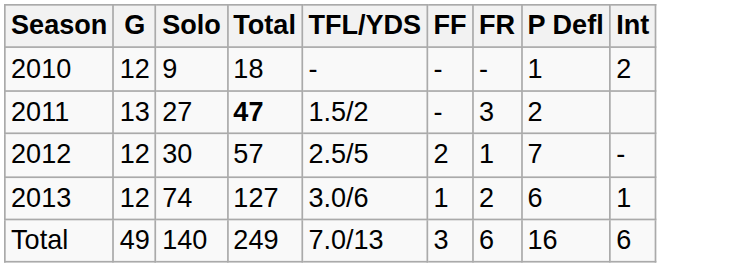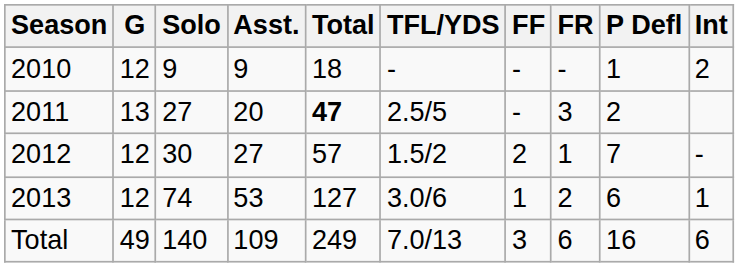+ column: Asst. | 9 | 20 | 27 | 53 | 109
2011 | TFL/YDS: 1.5/2 -> 2.5/5
2012 | TFL/YDS: 2.5/5 -> 1.5/2
